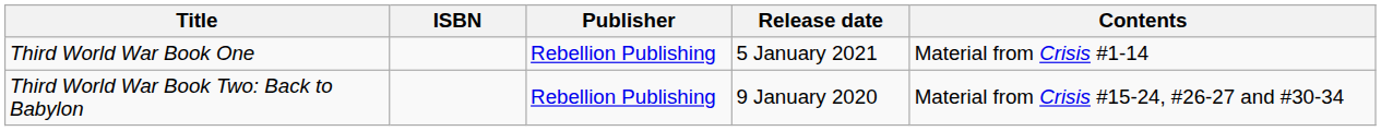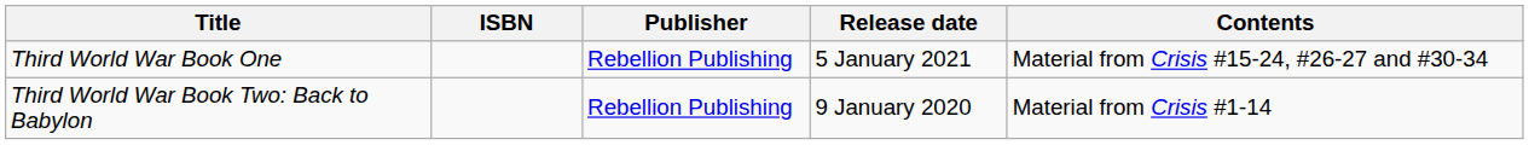Third World War Book One | Contents: Material from Crisis #1-14 -> Material from Crisis #15-24, #26-27 and #30-34
Third World War Book Two: Back to Babylon | Contents: Material from Crisis #15-24, #26-27 and #30-34 -> Material from Crisis #1-14
